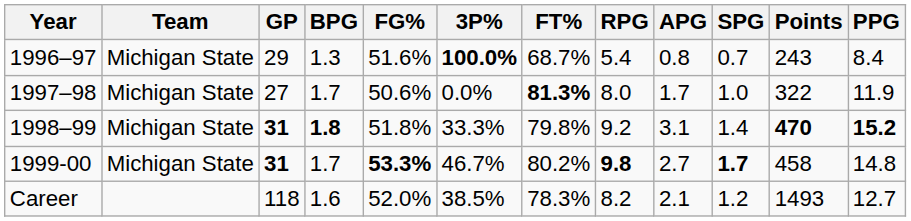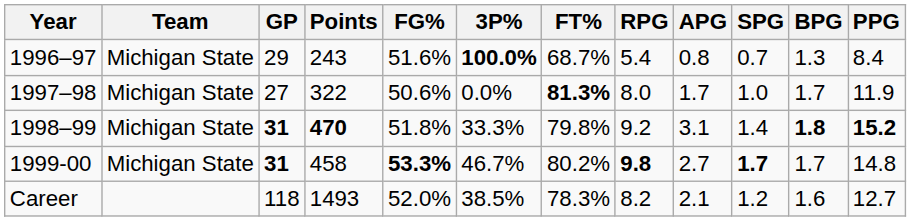columns swapped: Points <-> BPG
